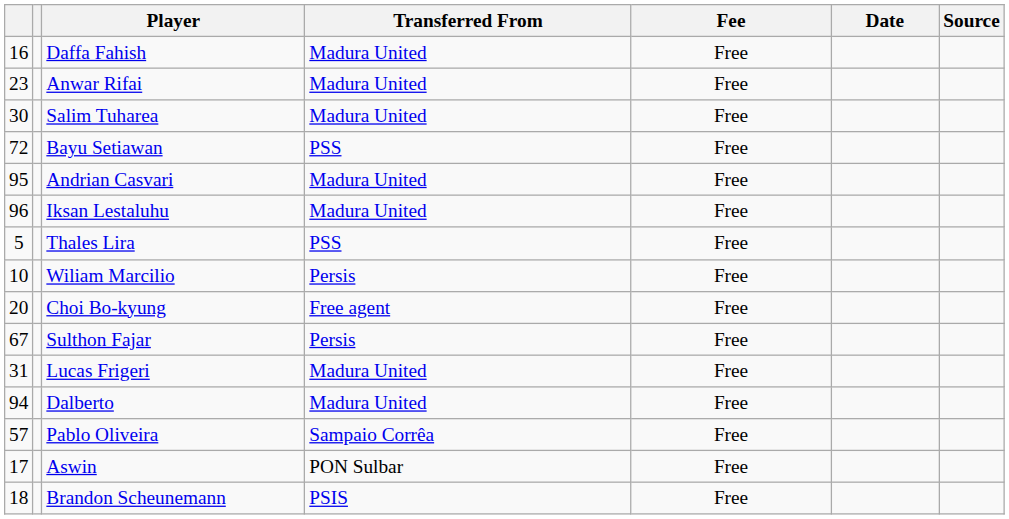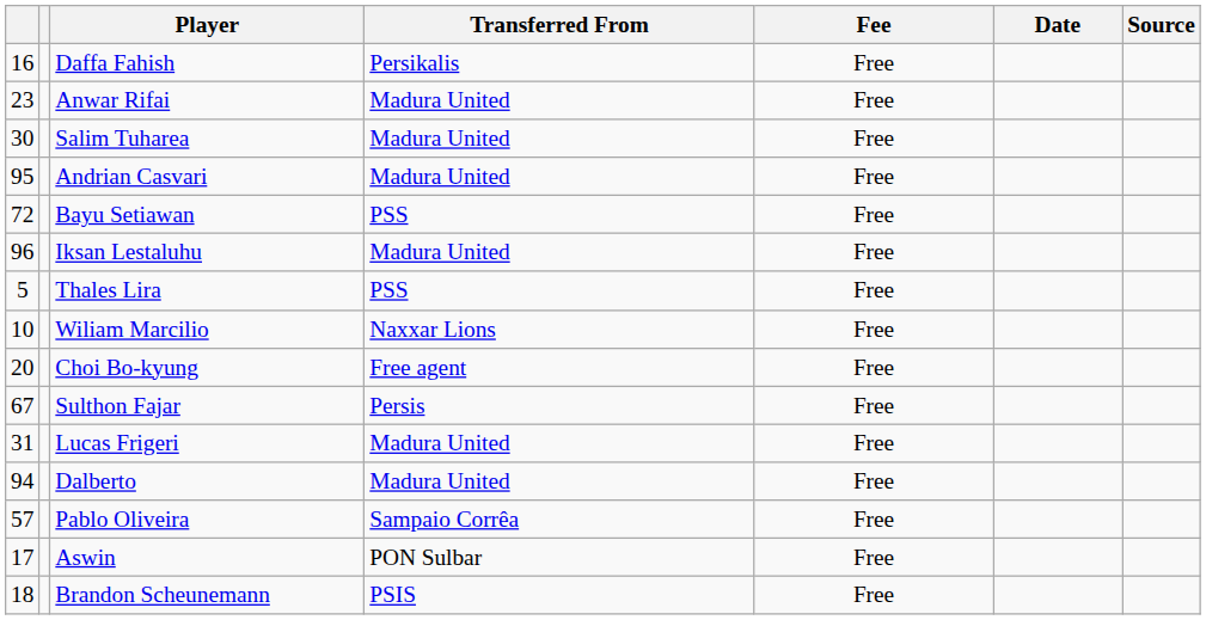Daffa Fahish | Transferred From: Madura United -> Persikalis
rows swapped: Bayu Setiawan <-> Andrian Casvari
Wiliam Marcilio | Transferred From: Persis -> Naxxar Lions
